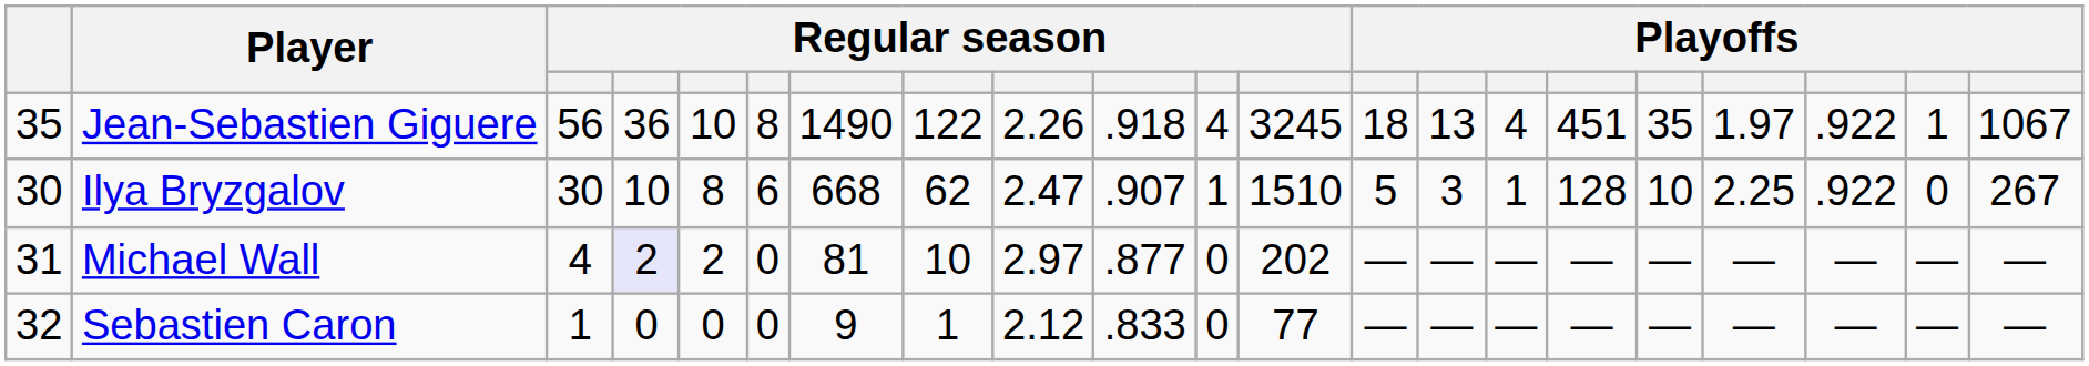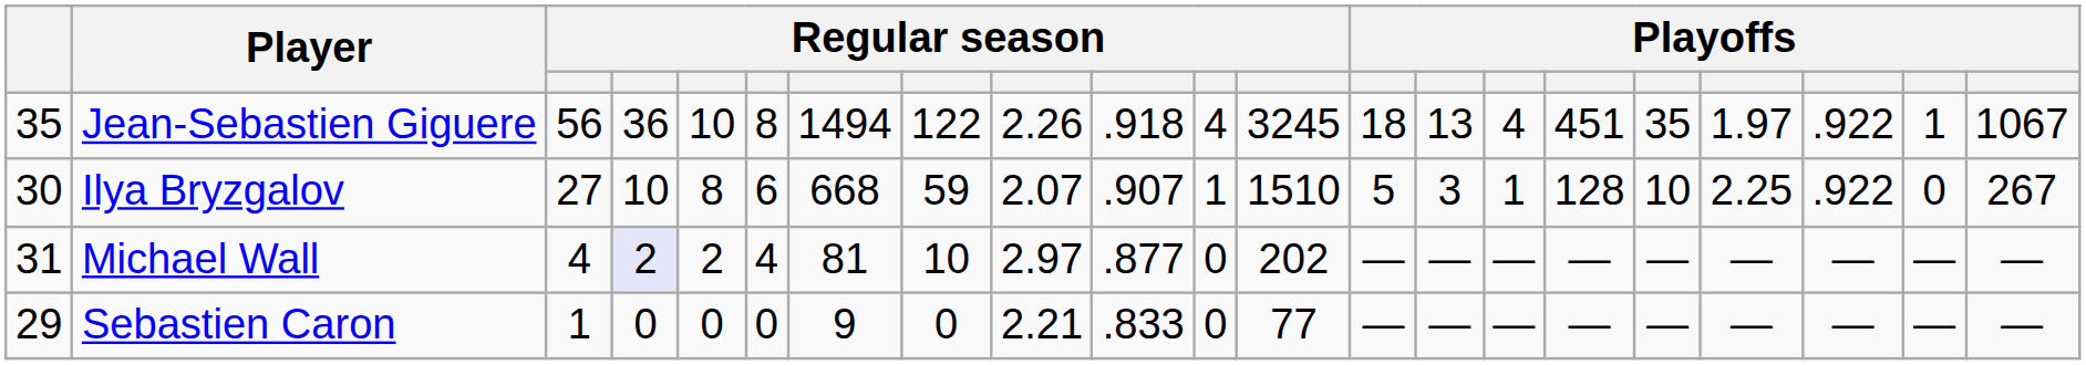Jean-Sebastien Giguere | column 7: 1490 -> 1494
Ilya Bryzgalov | column 3: 30 -> 27
Ilya Bryzgalov | column 8: 62 -> 59
Ilya Bryzgalov | column 9: 2.47 -> 2.07
Michael Wall | column 6: 0 -> 4
Sebastien Caron | column 1: 32 -> 29
Sebastien Caron | column 8: 1 -> 0
Sebastien Caron | column 9: 2.12 -> 2.21
